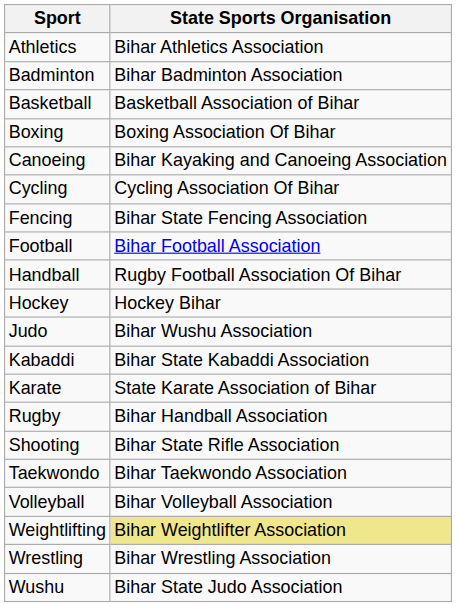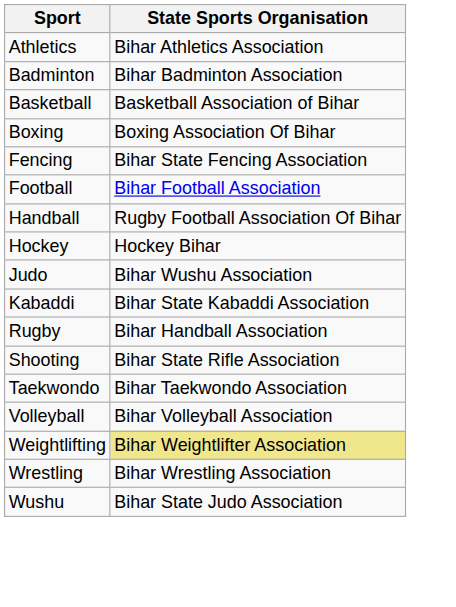- row: Canoeing | Bihar Kayaking and Canoeing Association
- row: Cycling | Cycling Association Of Bihar
- row: Karate | State Karate Association of Bihar
